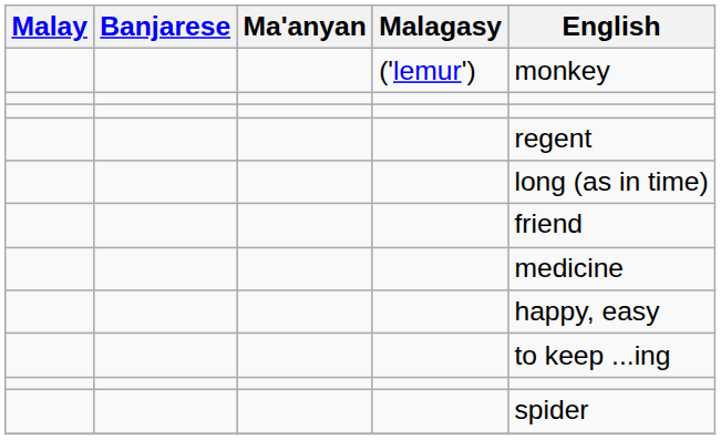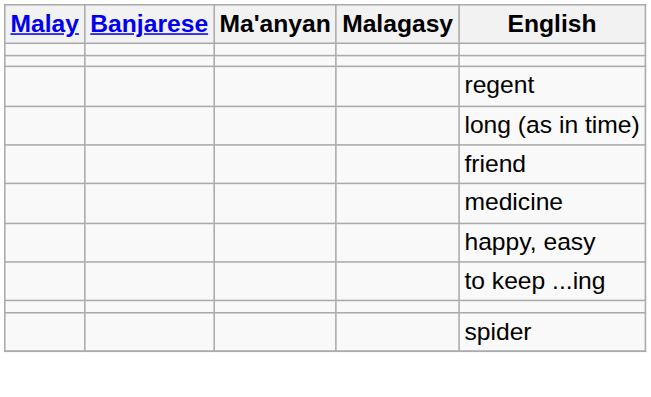- row: ('lemur') | monkey
